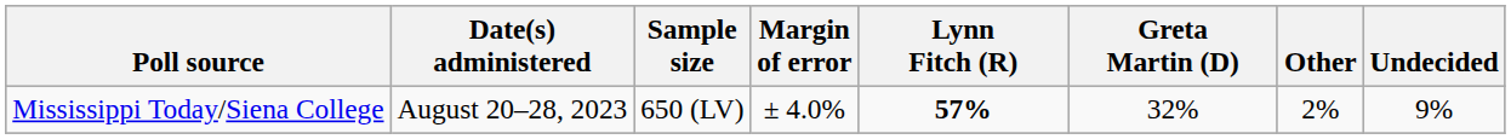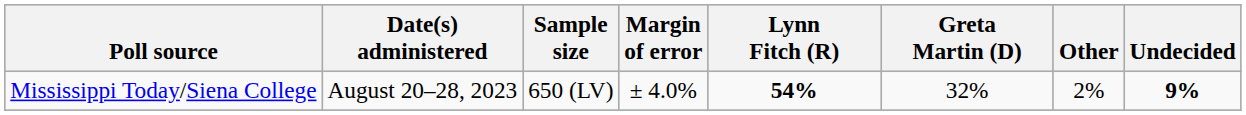Mississippi Today/Siena College | Lynn Fitch (R): 57% -> 54%
Mississippi Today/Siena College | Undecided: normal -> bold
